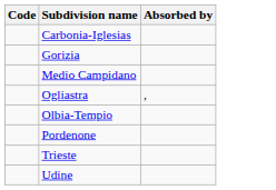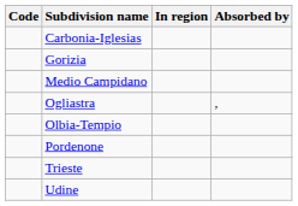+ column: In region
